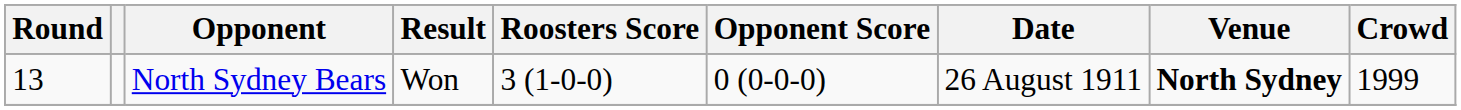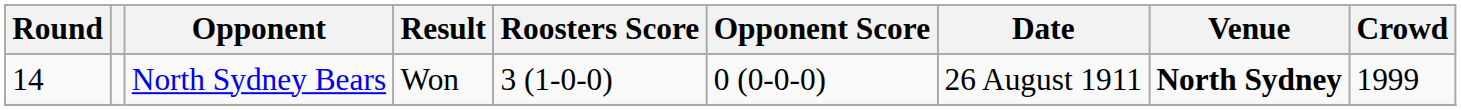North Sydney Bears | Round: 13 -> 14
